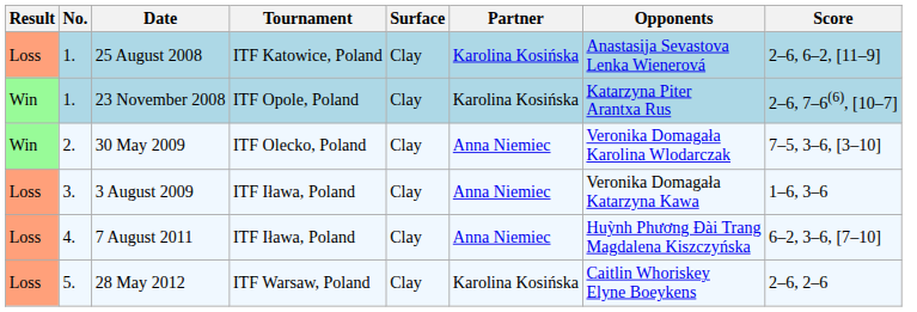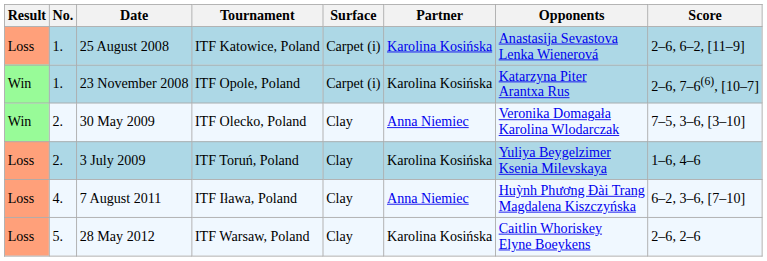25 August 2008 | Surface: Clay -> Carpet (i)
23 November 2008 | Surface: Clay -> Carpet (i)
+ row: Loss | 2. | 3 July 2009 | ITF Toruń, Poland | Clay | Karolina Kosińska | Yuliya Beygelzimer Ksenia Milevskaya | 1–6, 4–6
- row: Loss | 3. | 3 August 2009 | ITF Iława, Poland | Clay | Anna Niemiec | Veronika Domagała Katarzyna Kawa | 1–6, 3–6
